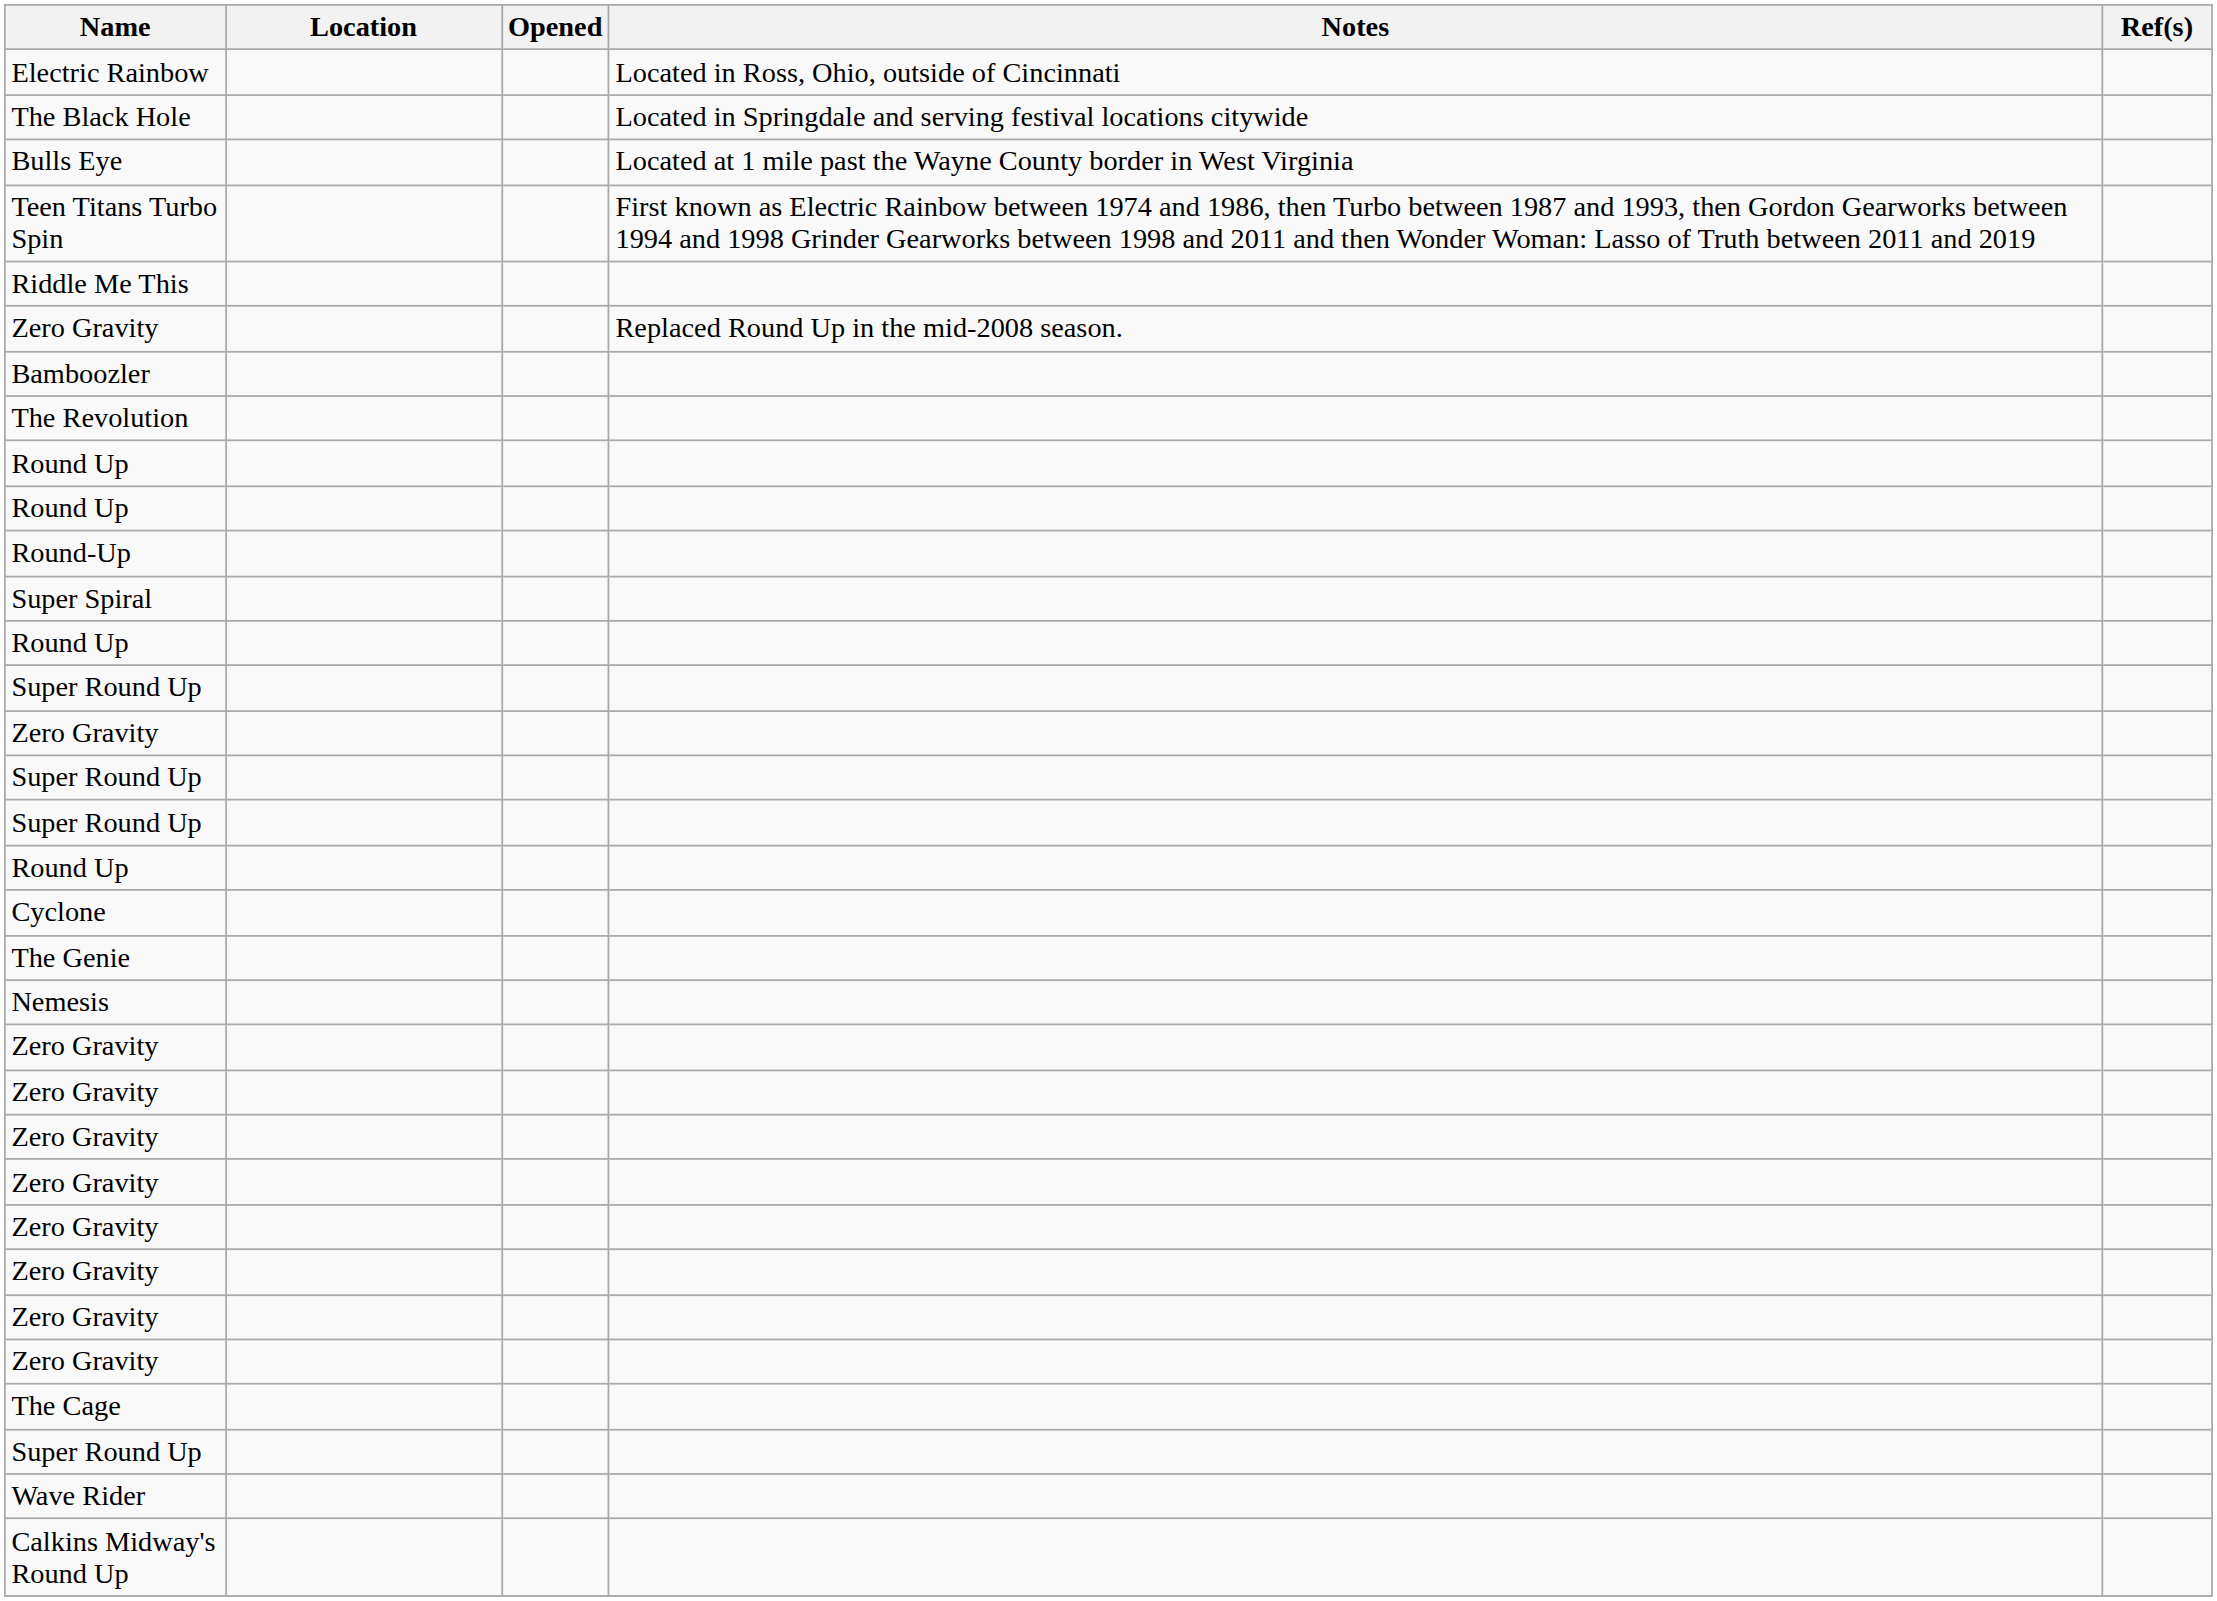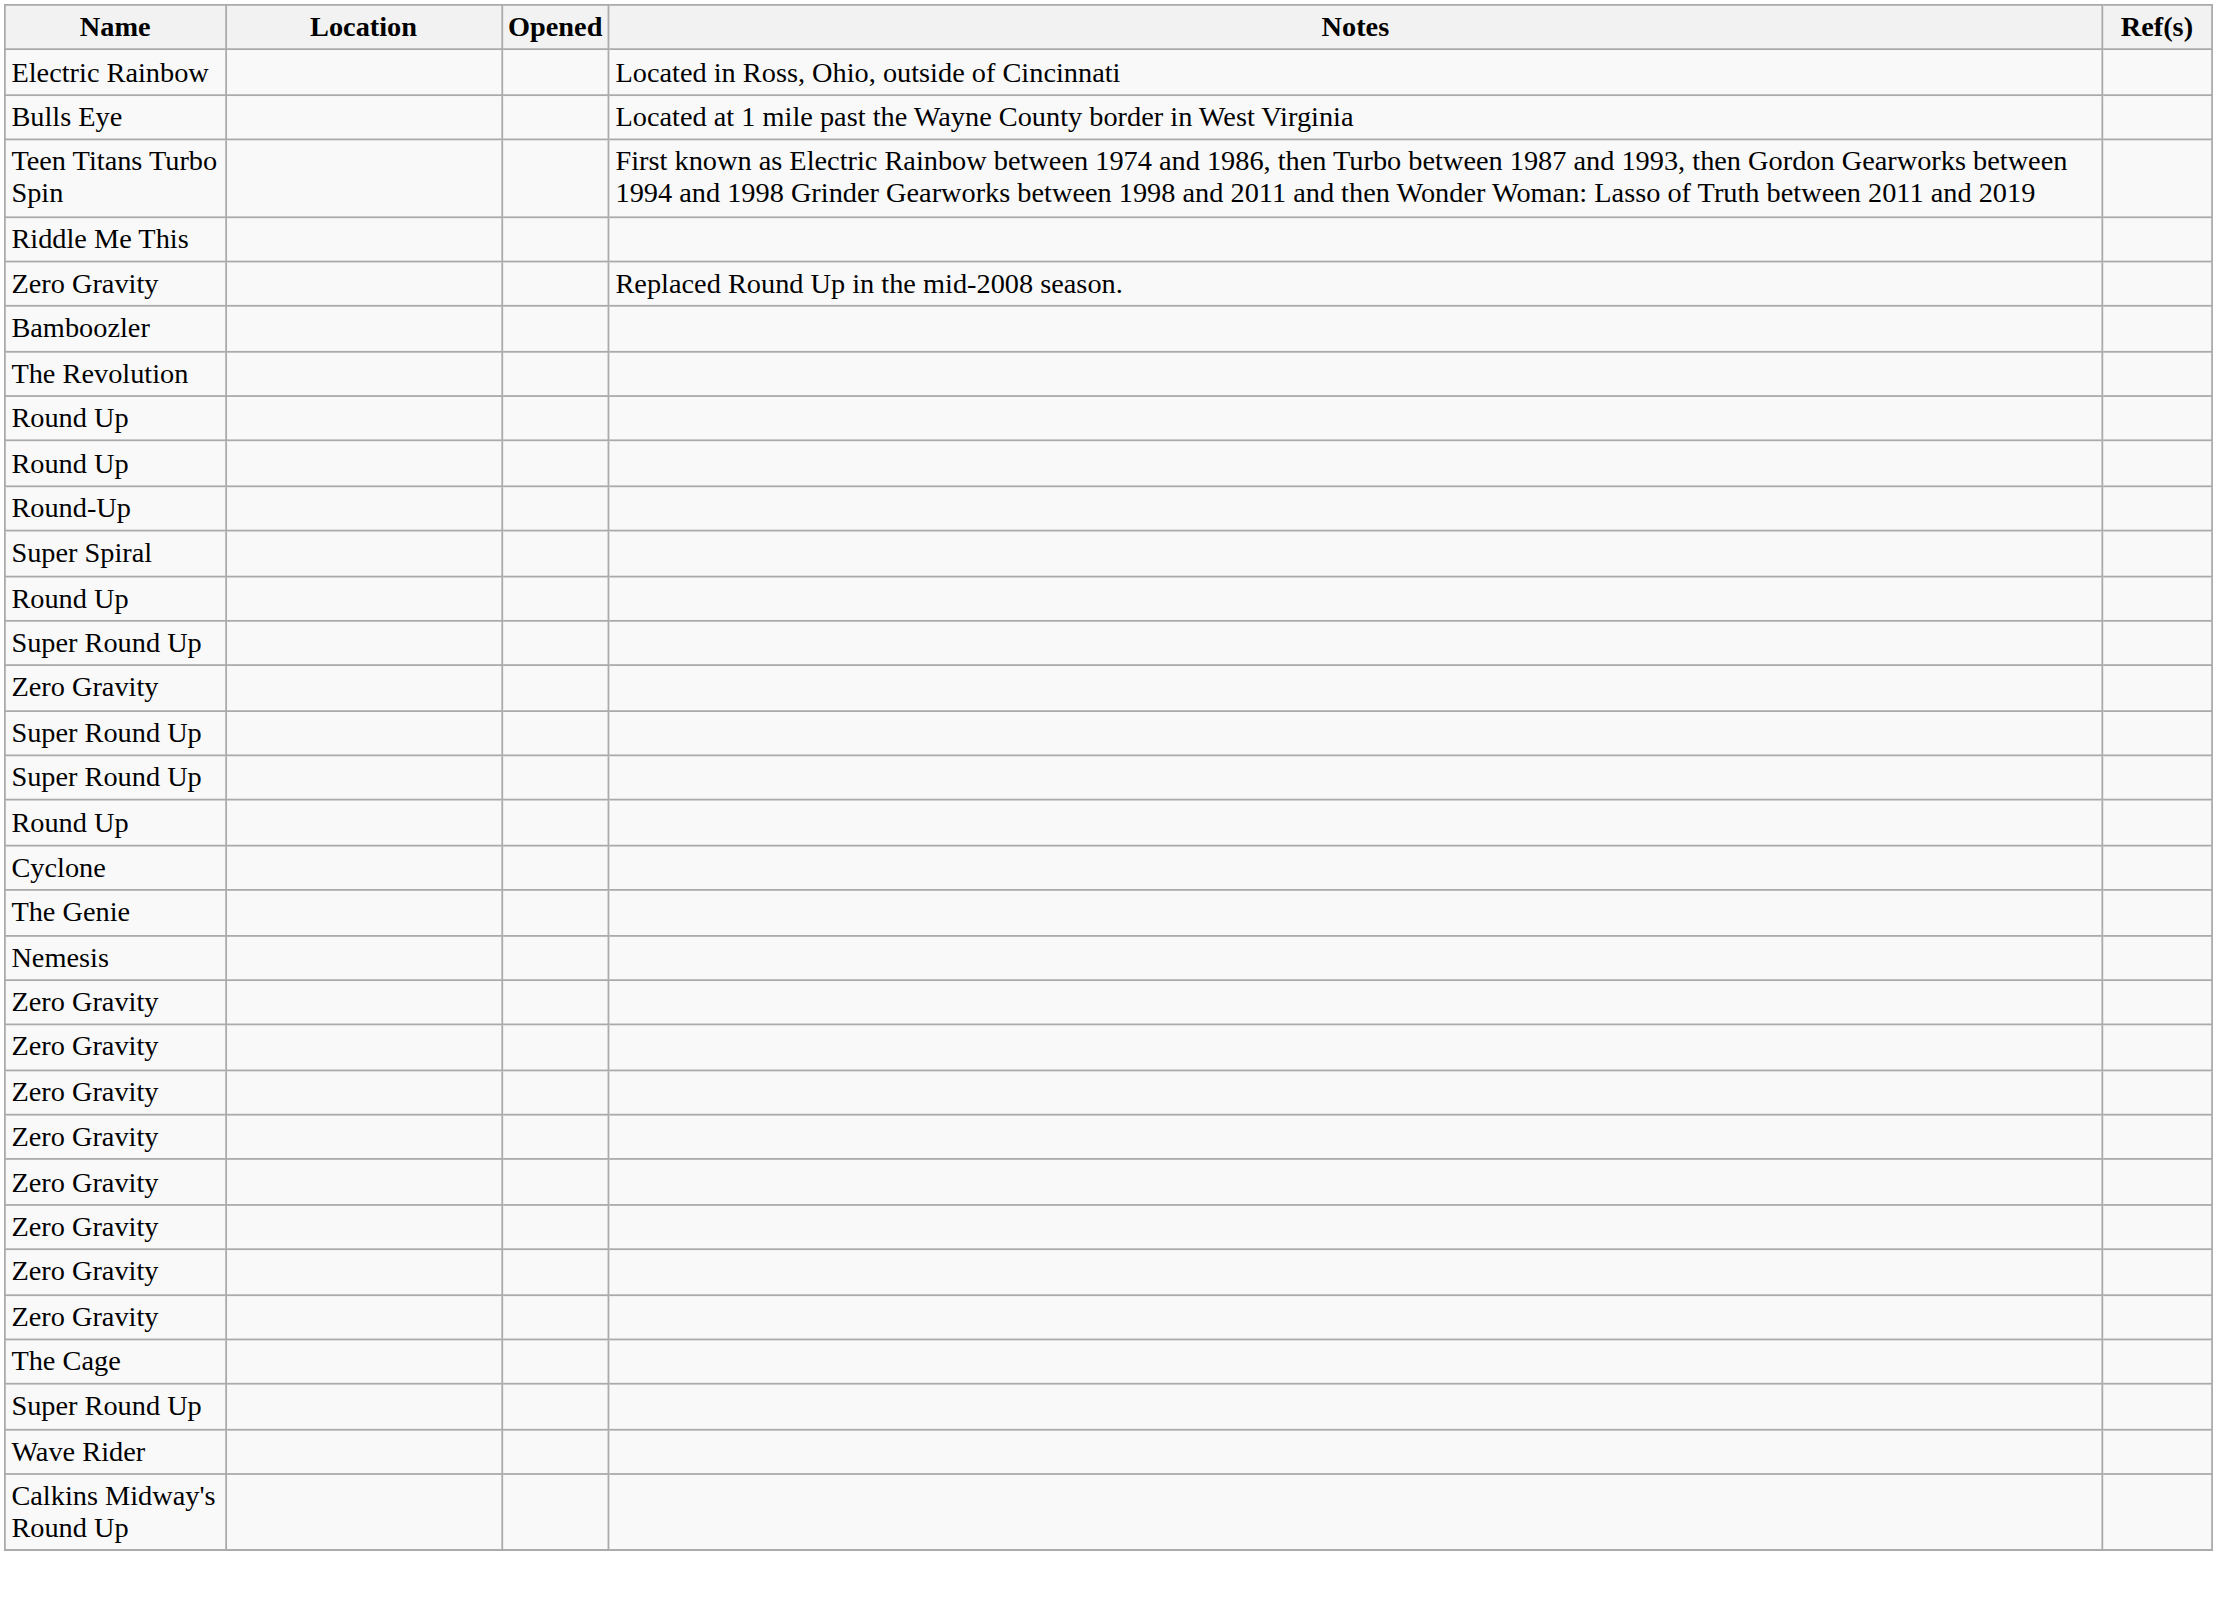- row: The Black Hole | Located in Springdale and serving festival locations citywide
